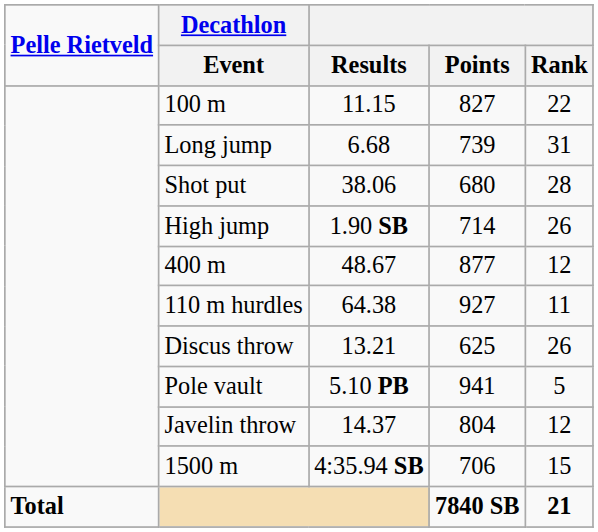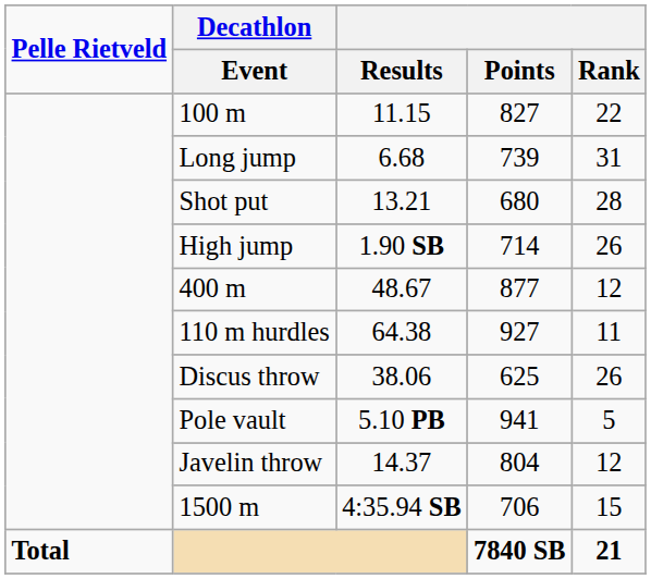Shot put | Results: 38.06 -> 13.21
Discus throw | Results: 13.21 -> 38.06
